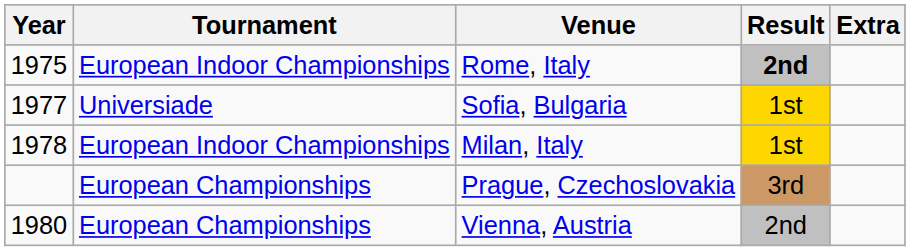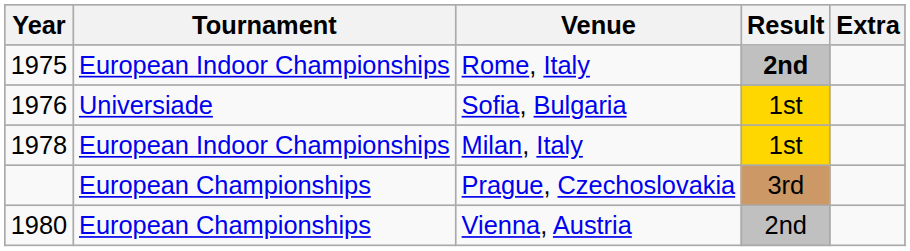Sofia, Bulgaria | Year: 1977 -> 1976
